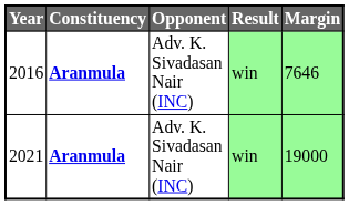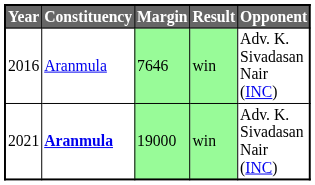columns swapped: Opponent <-> Margin
2016 | Constituency: bold -> normal
